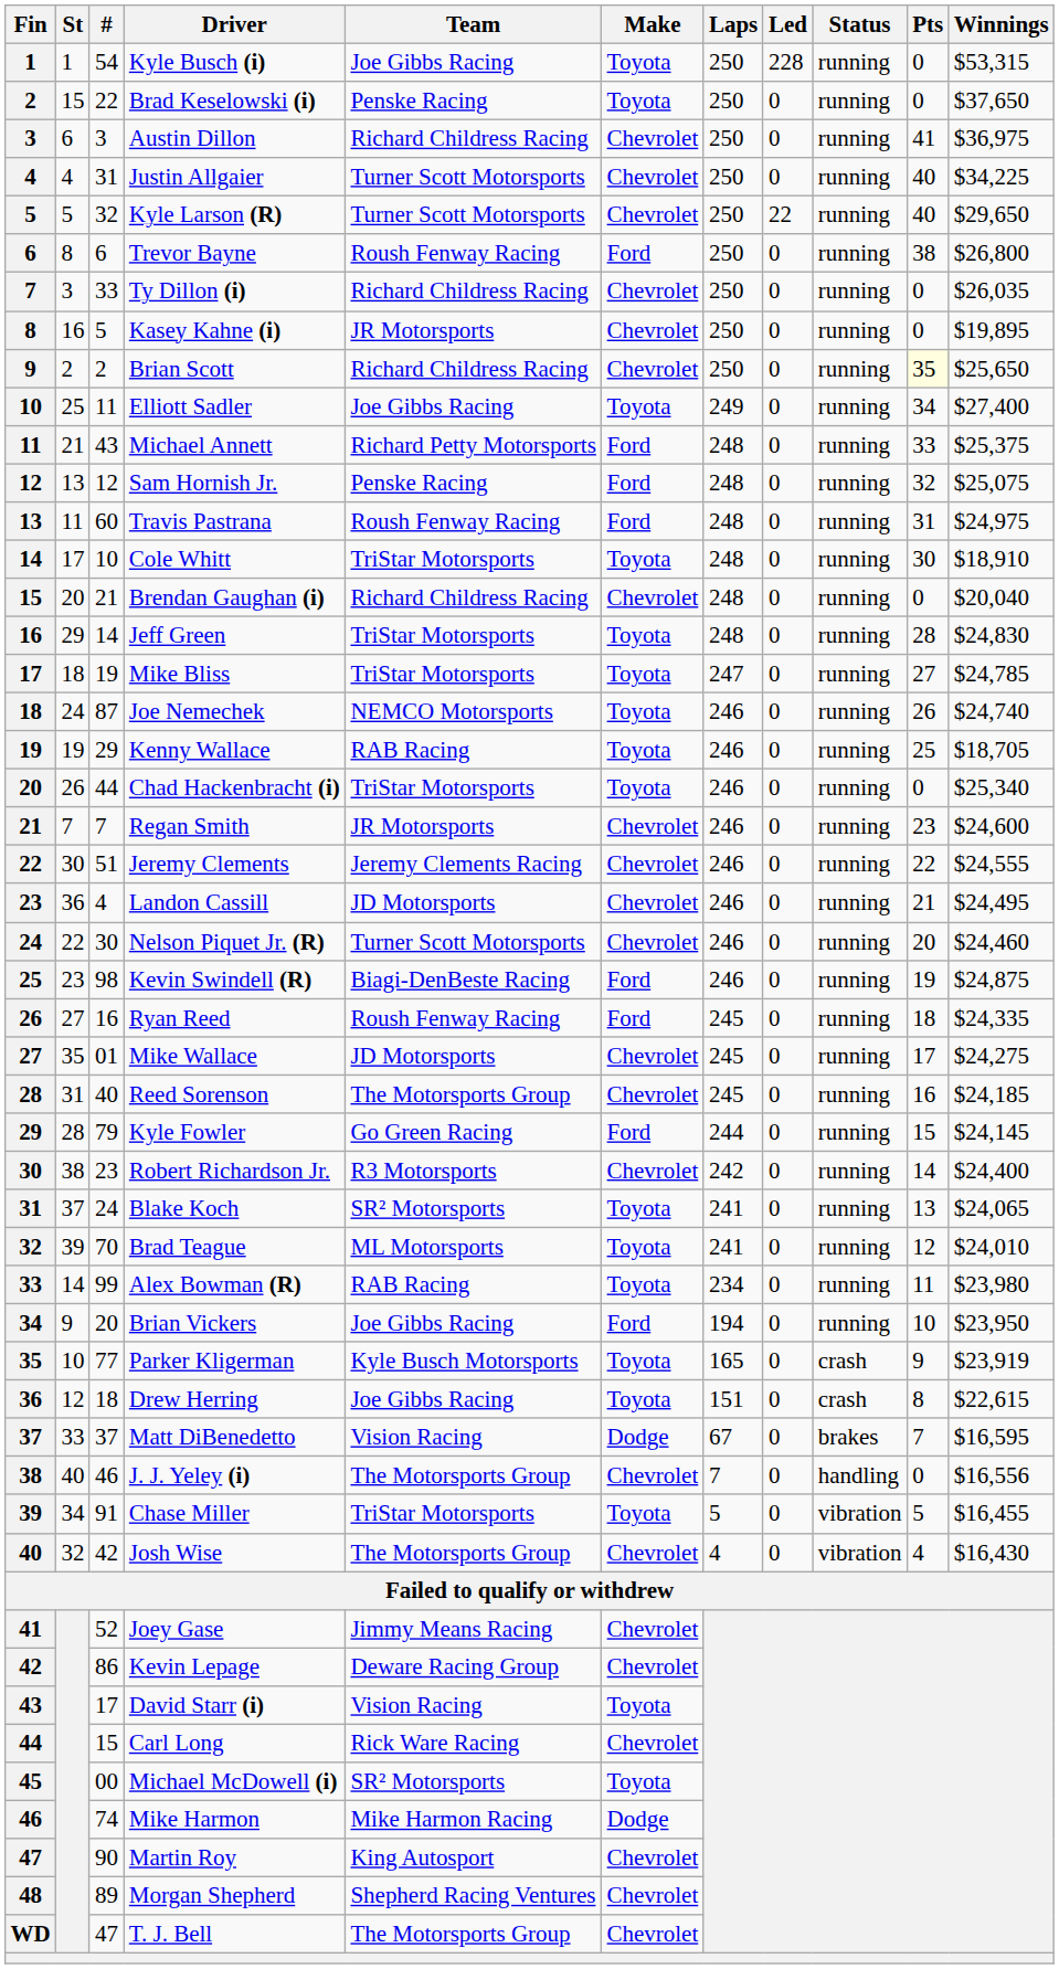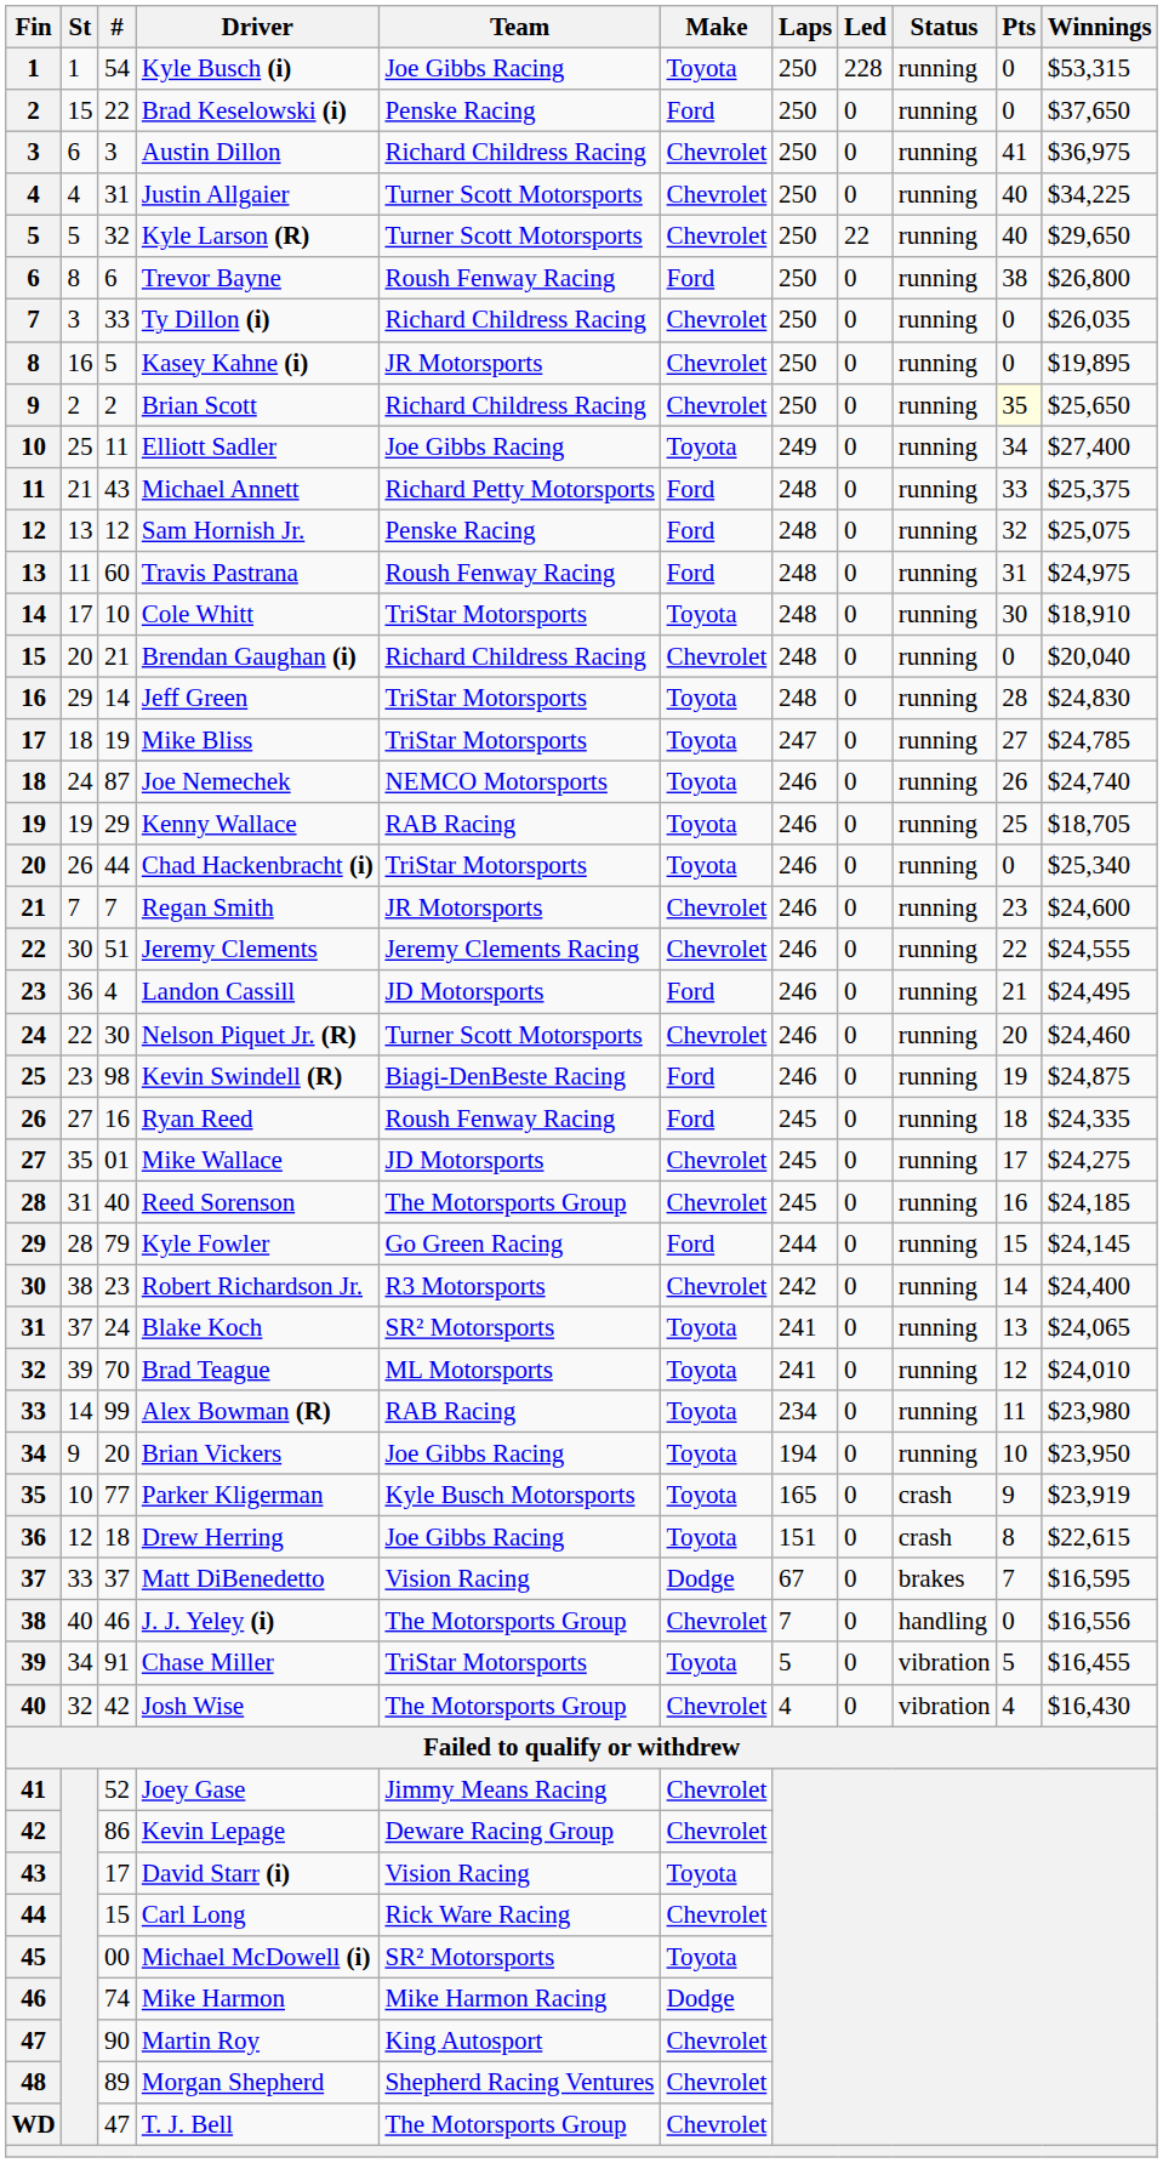Brad Keselowski (i) | Make: Toyota -> Ford
Landon Cassill | Make: Chevrolet -> Ford
Brian Vickers | Make: Ford -> Toyota
